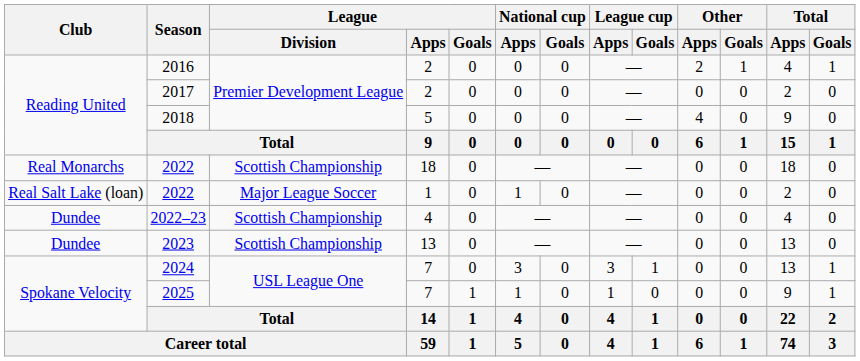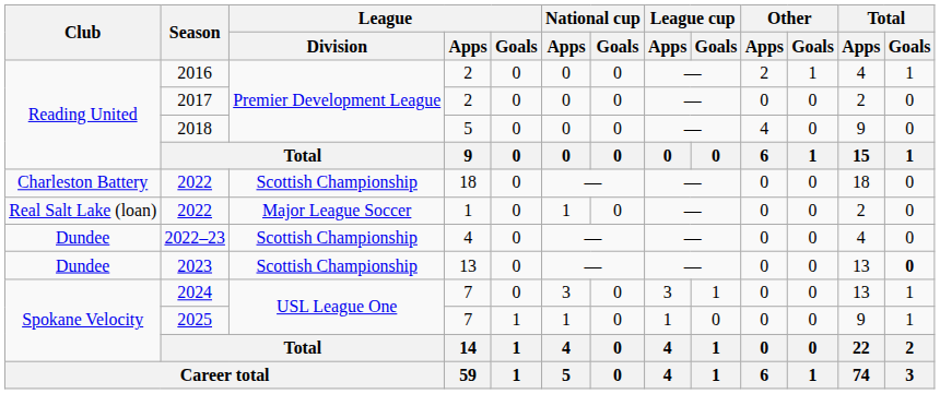2022 / 18 | Club: Real Monarchs -> Charleston Battery
2023 | Total / Goals: normal -> bold
